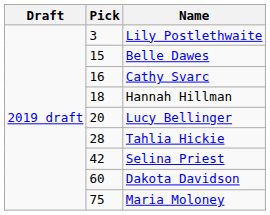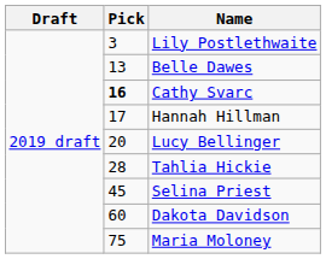Belle Dawes | Pick: 15 -> 13
Cathy Svarc | Pick: normal -> bold
Hannah Hillman | Pick: 18 -> 17
Selina Priest | Pick: 42 -> 45
